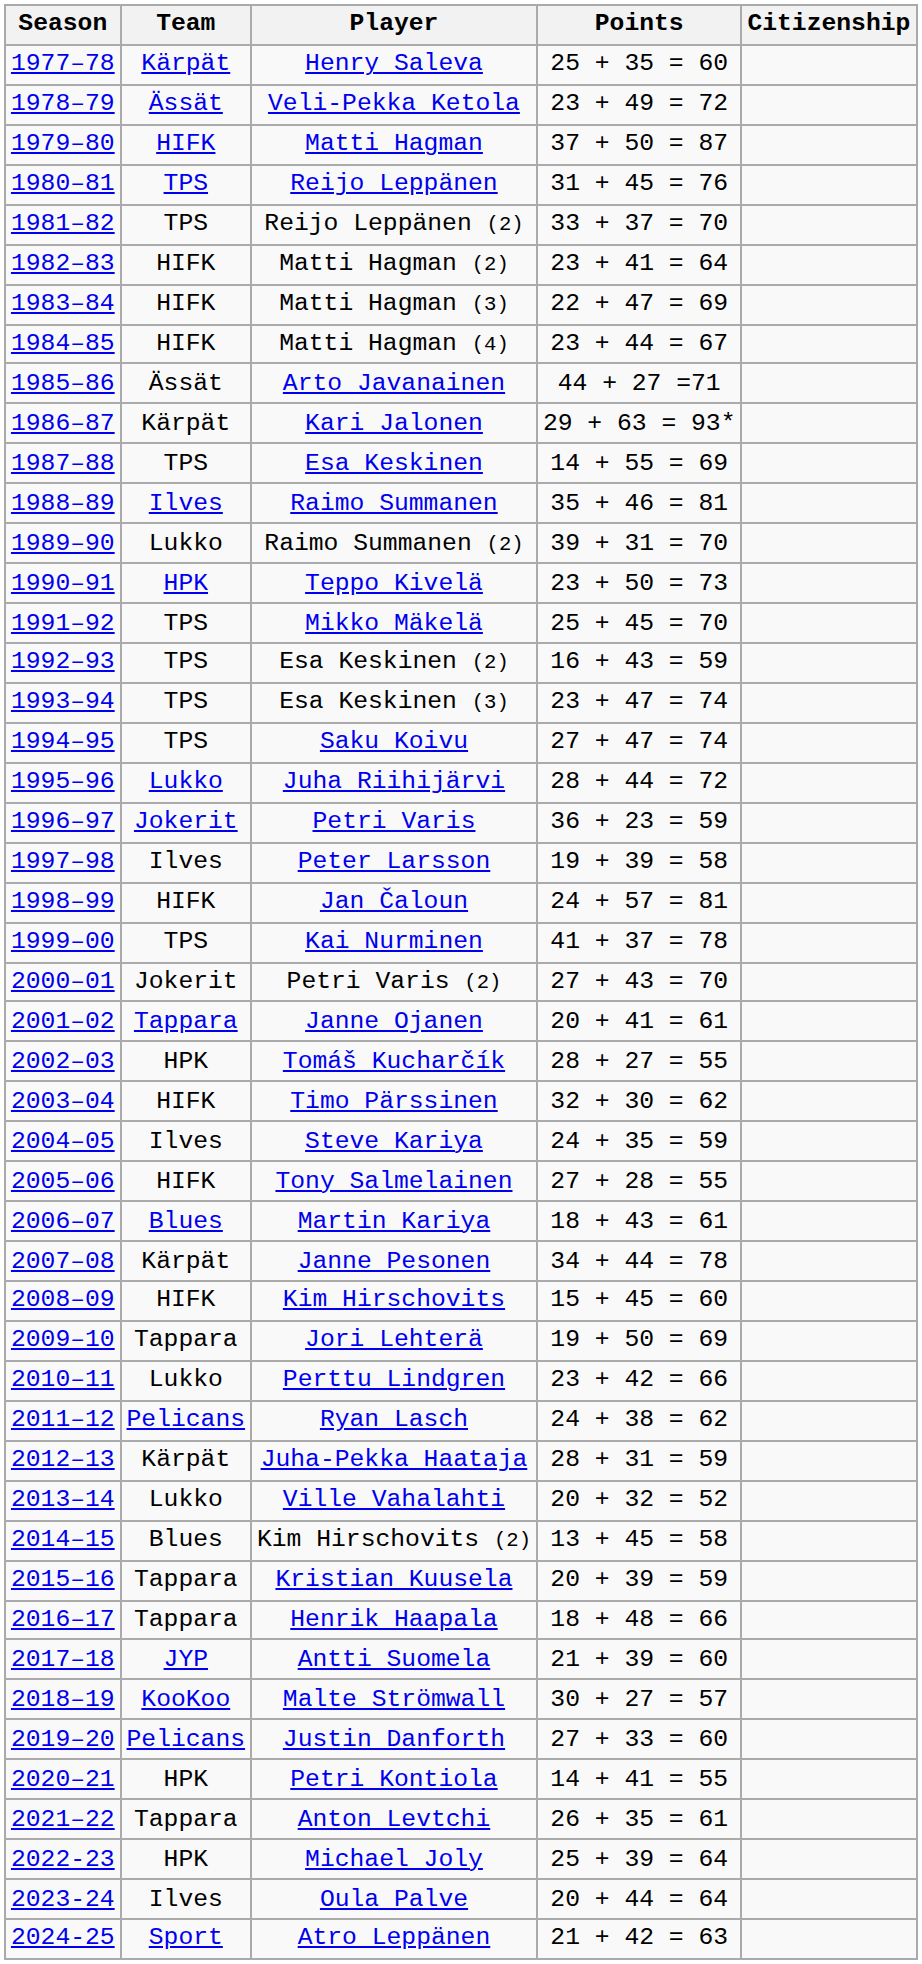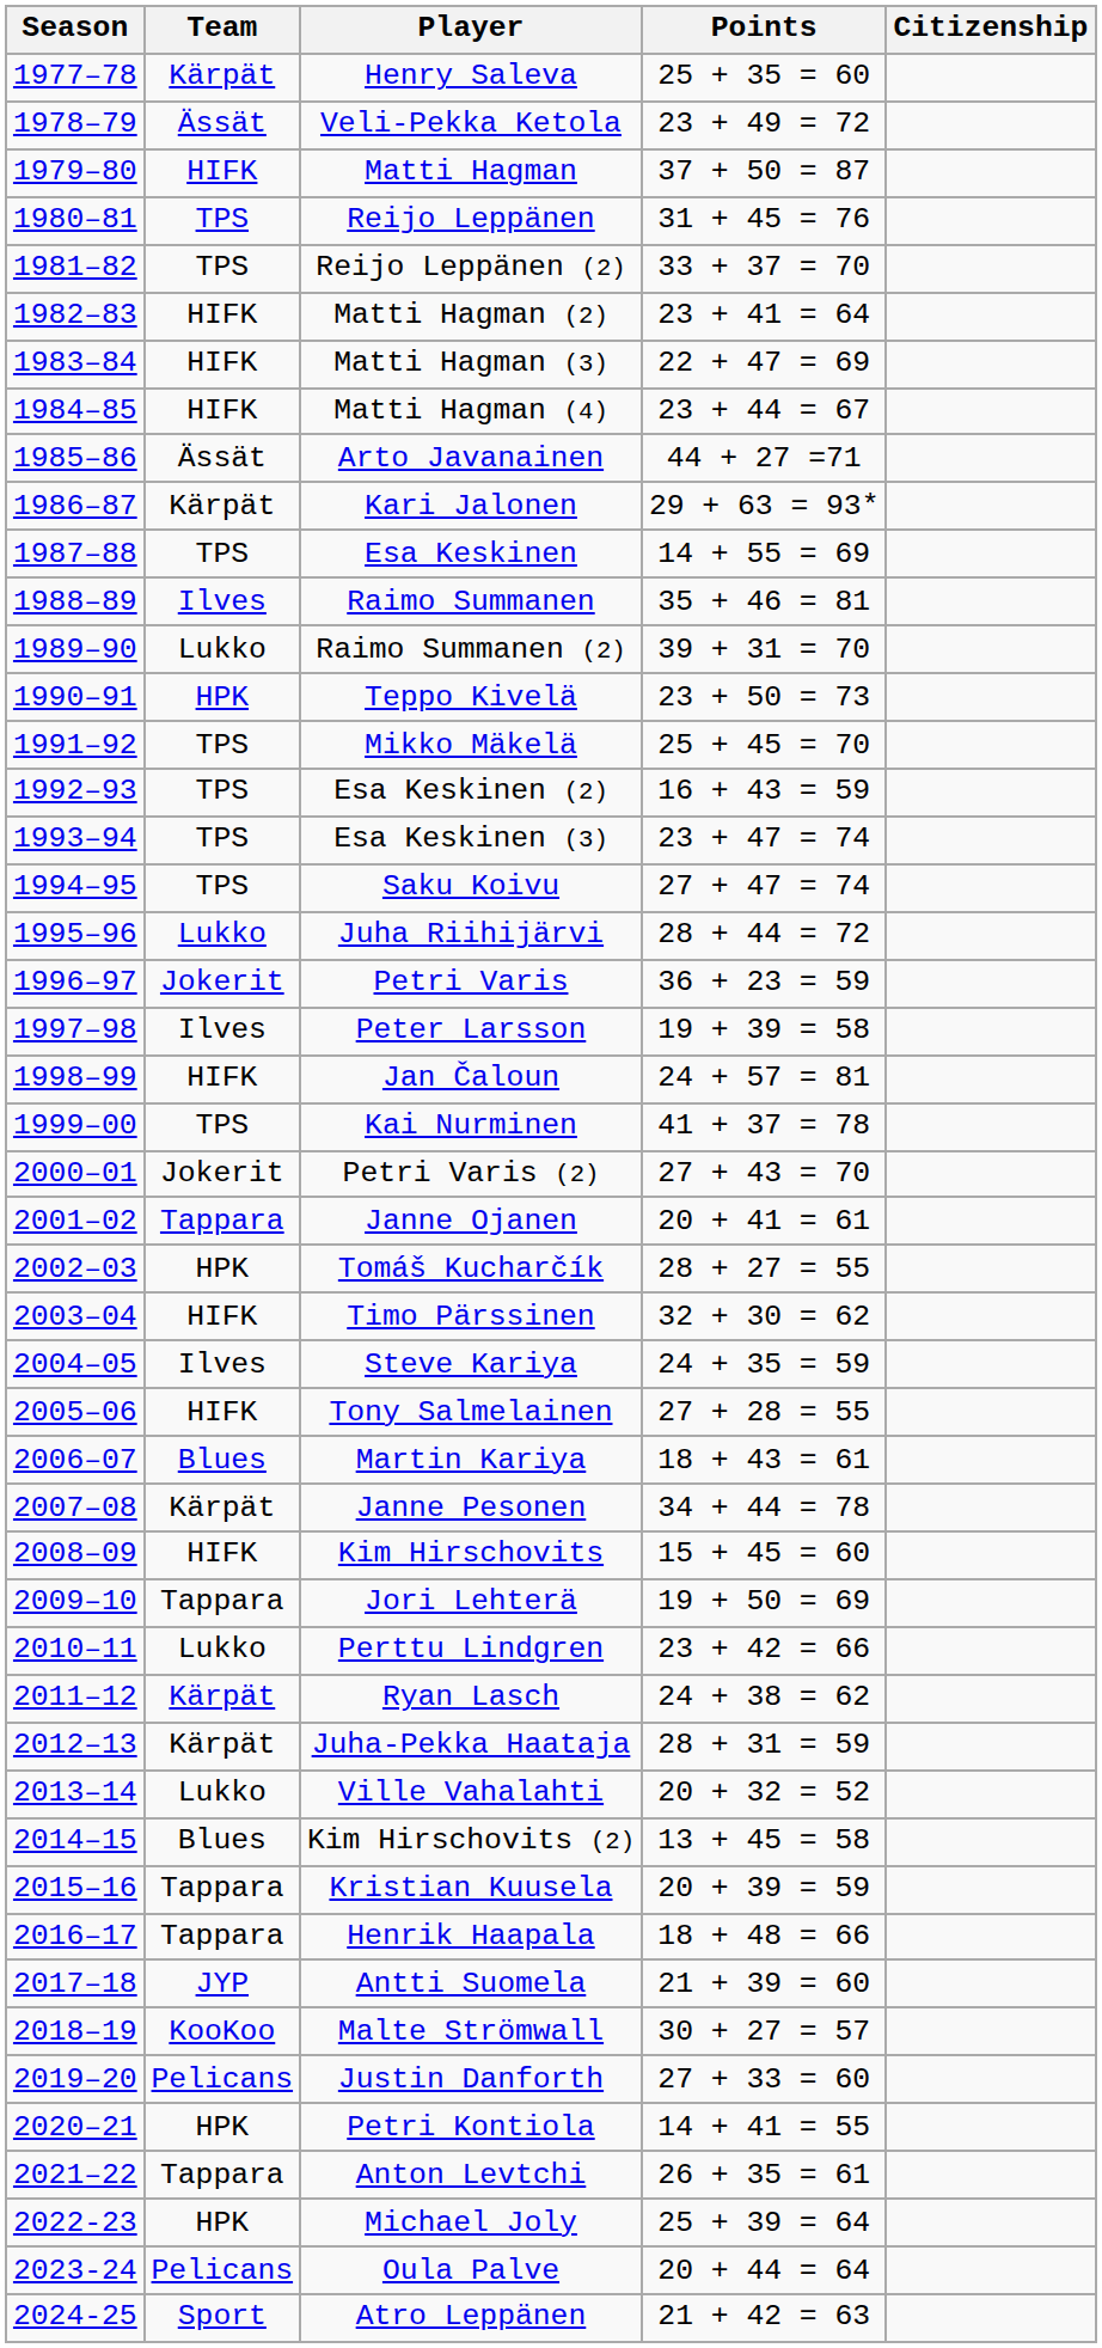Ryan Lasch | Team: Pelicans -> Kärpät
Oula Palve | Team: Ilves -> Pelicans
